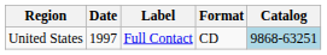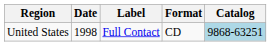United States | Date: 1997 -> 1998
